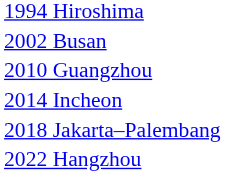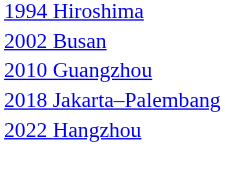- row: 2014 Incheon
